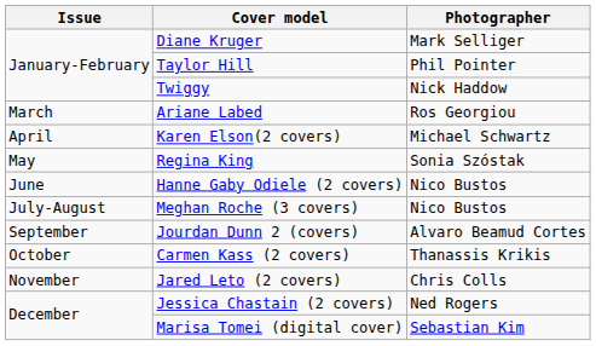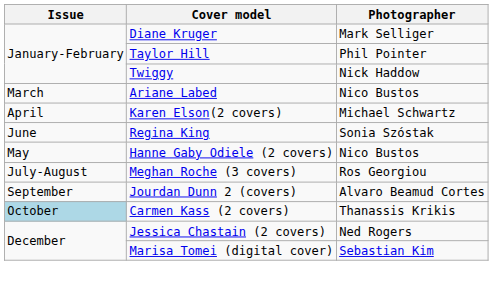Ariane Labed | Photographer: Ros Georgiou -> Nico Bustos
Regina King | Issue: May -> June
Hanne Gaby Odiele (2 covers) | Issue: June -> May
Meghan Roche (3 covers) | Photographer: Nico Bustos -> Ros Georgiou
Carmen Kass (2 covers) | Issue: no background -> lightblue background
- row: November | Jared Leto (2 covers) | Chris Colls
